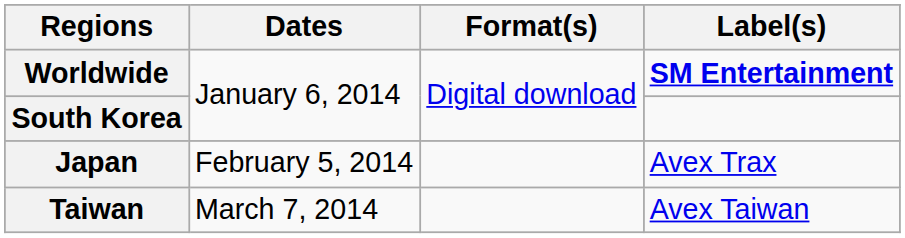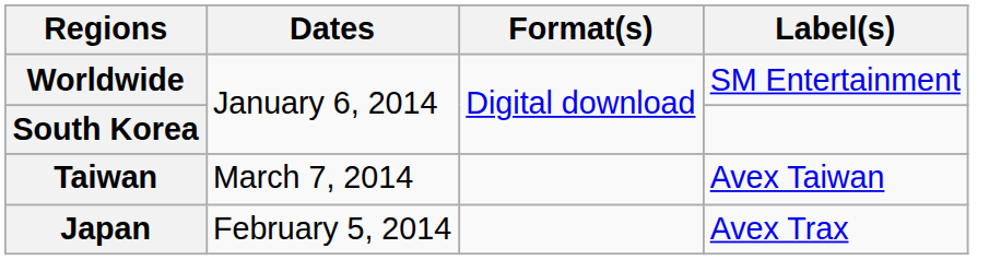Worldwide | Label(s): bold -> normal
rows swapped: Japan <-> Taiwan
